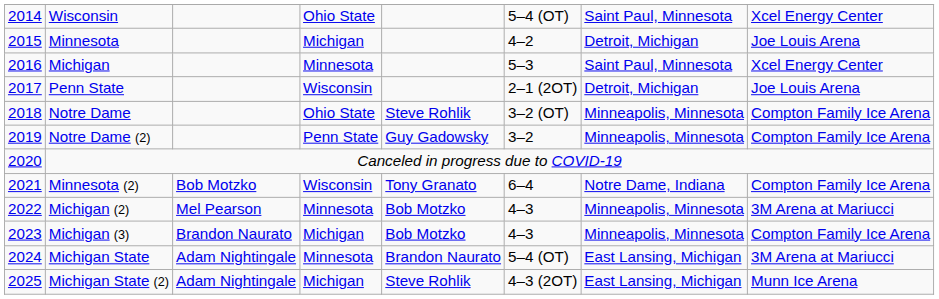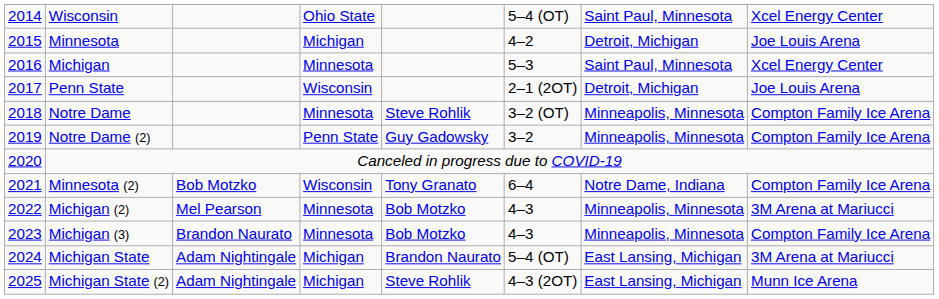Notre Dame | column 4: Ohio State -> Minnesota
Michigan (3) | column 4: Michigan -> Minnesota
Michigan State | column 4: Minnesota -> Michigan
